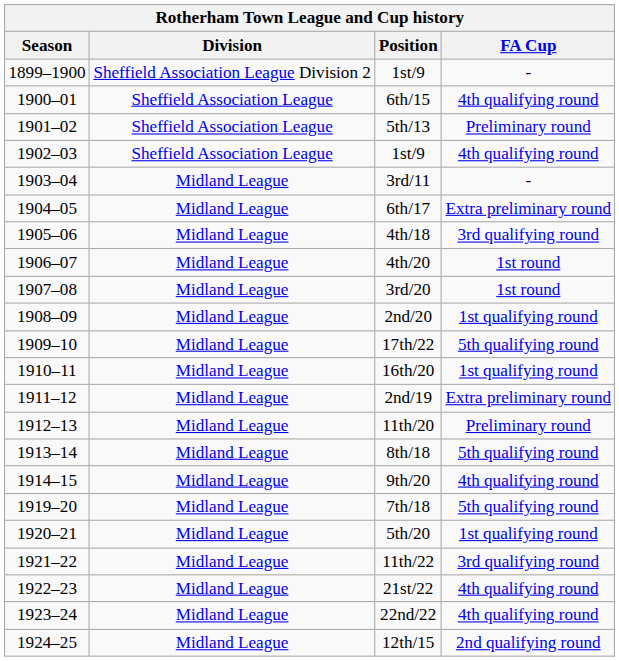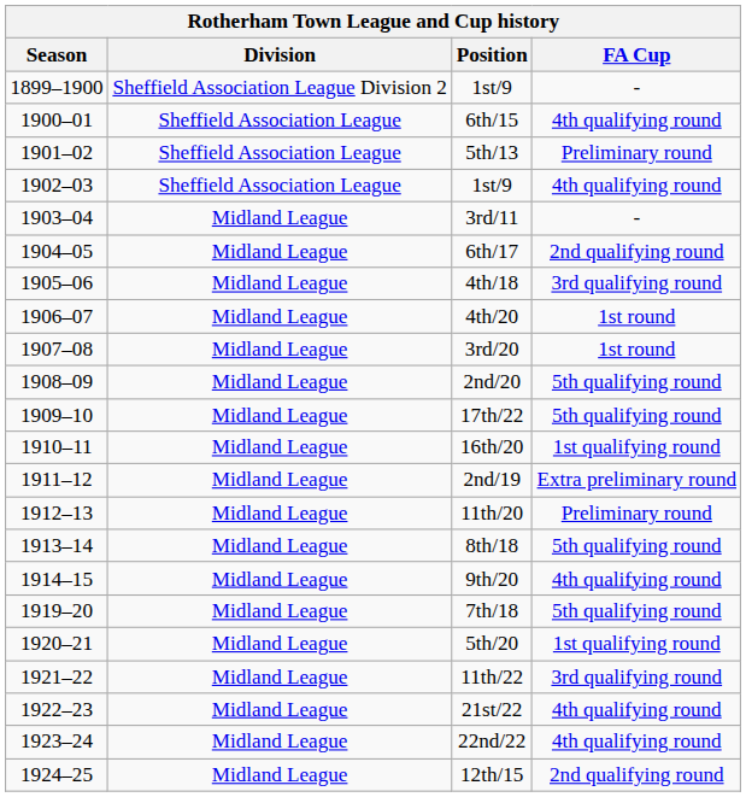6th/17 | FA Cup: Extra preliminary round -> 2nd qualifying round
2nd/20 | FA Cup: 1st qualifying round -> 5th qualifying round
